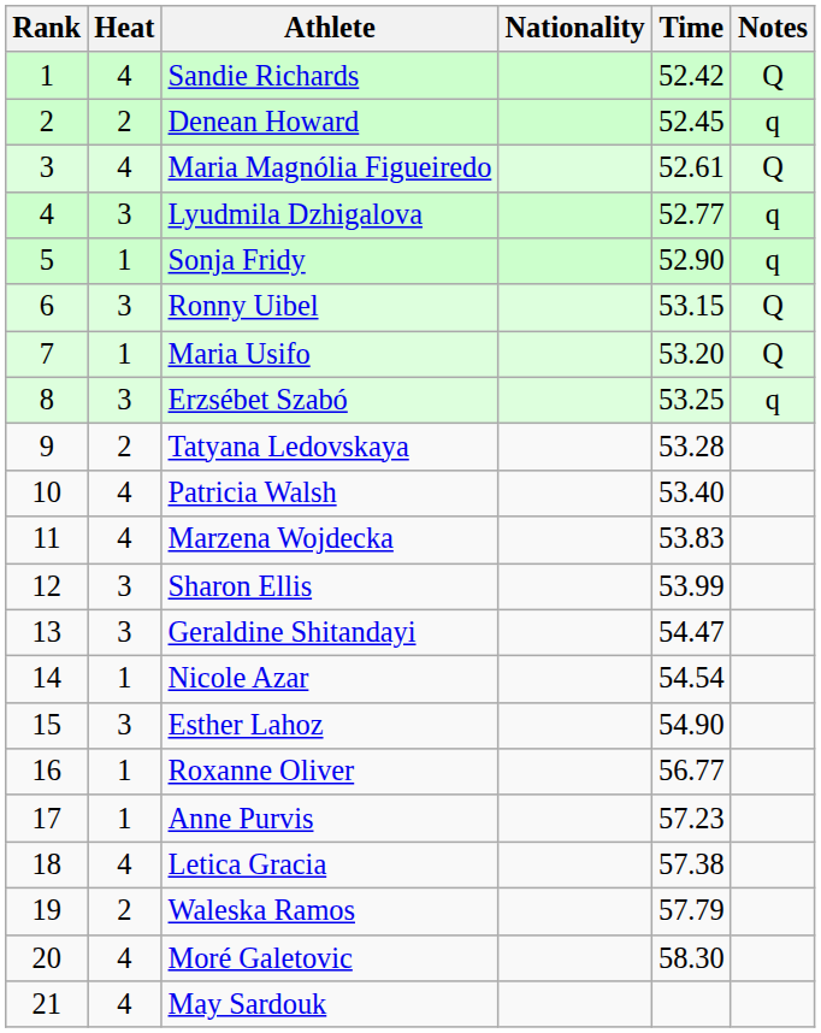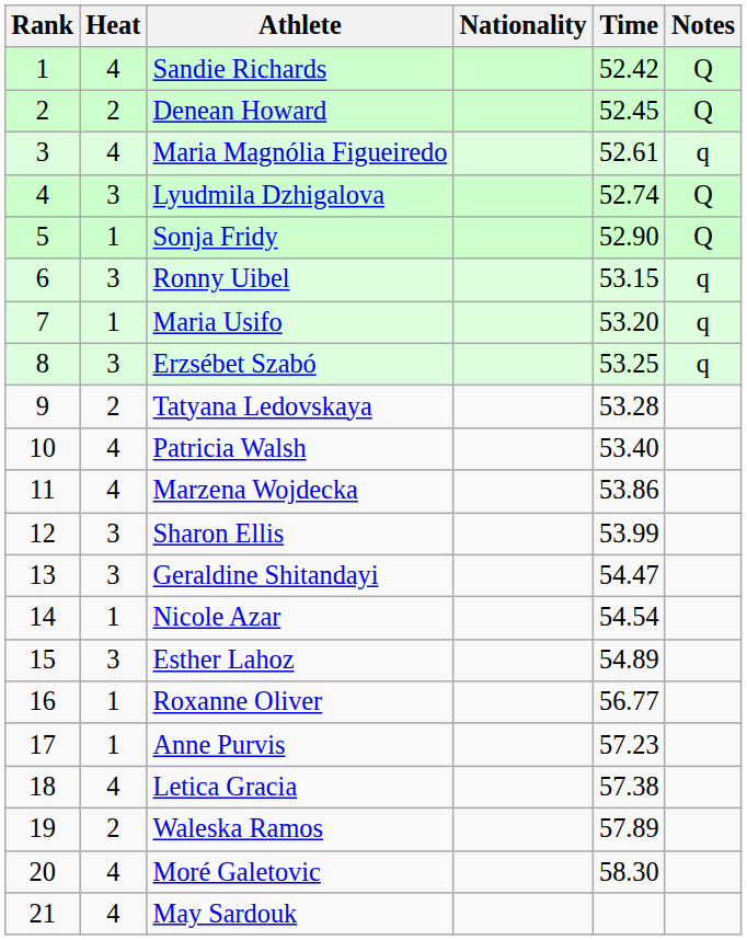Denean Howard | Notes: q -> Q
Maria Magnólia Figueiredo | Notes: Q -> q
Lyudmila Dzhigalova | Time: 52.77 -> 52.74
Lyudmila Dzhigalova | Notes: q -> Q
Sonja Fridy | Notes: q -> Q
Ronny Uibel | Notes: Q -> q
Maria Usifo | Notes: Q -> q
Marzena Wojdecka | Time: 53.83 -> 53.86
Esther Lahoz | Time: 54.90 -> 54.89
Waleska Ramos | Time: 57.79 -> 57.89
